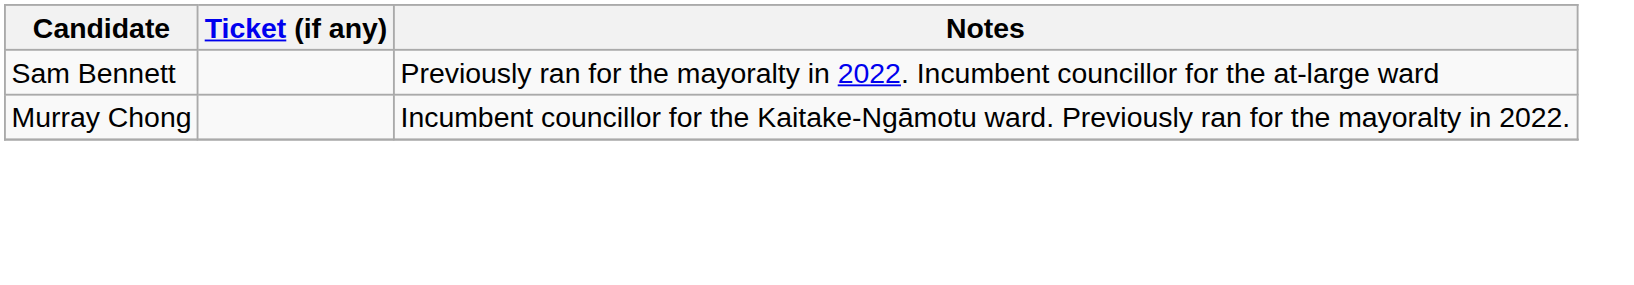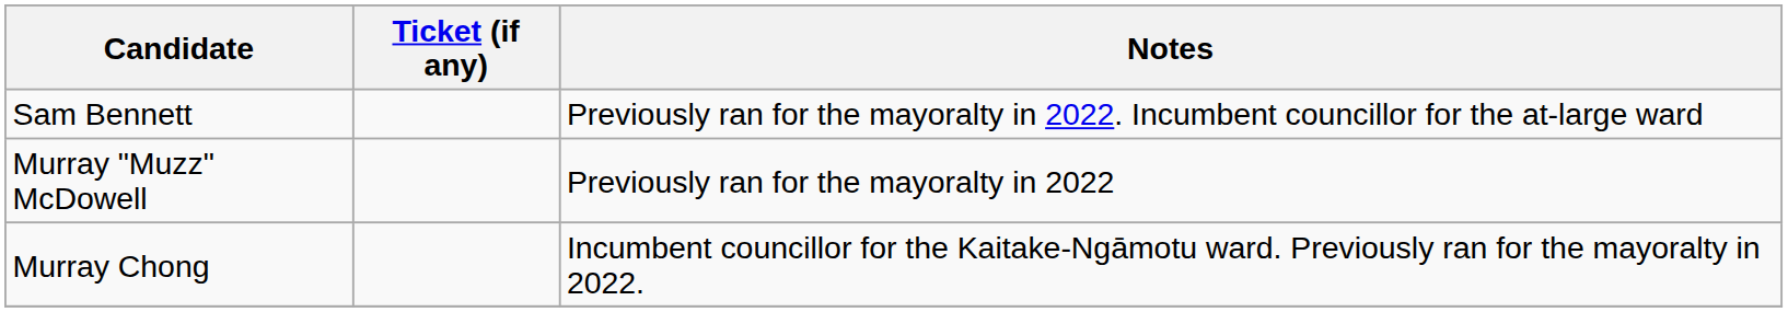+ row: Murray "Muzz" McDowell | Previously ran for the mayoralty in 2022
